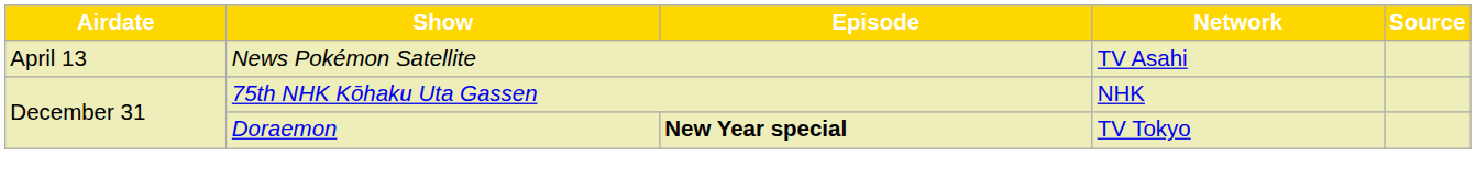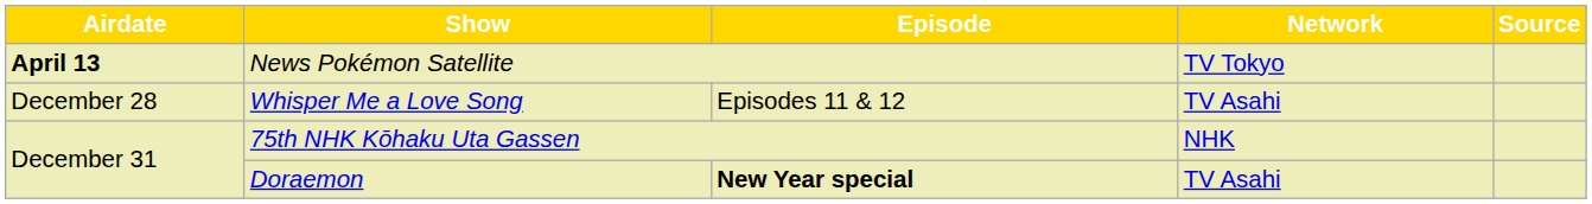News Pokémon Satellite | Airdate: normal -> bold
News Pokémon Satellite | Network: TV Asahi -> TV Tokyo
+ row: December 28 | Whisper Me a Love Song | Episodes 11 & 12 | TV Asahi
Doraemon | Network: TV Tokyo -> TV Asahi
